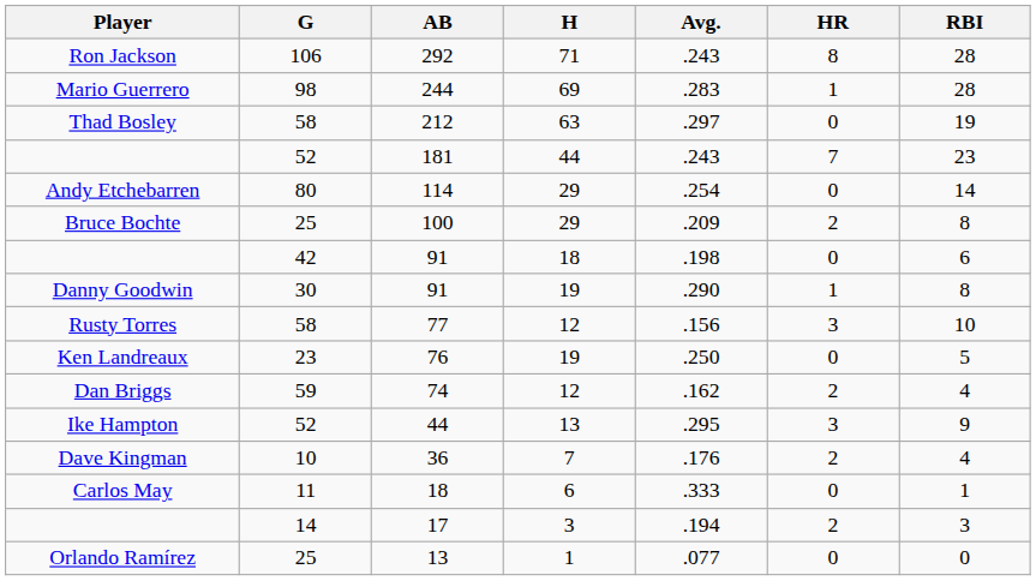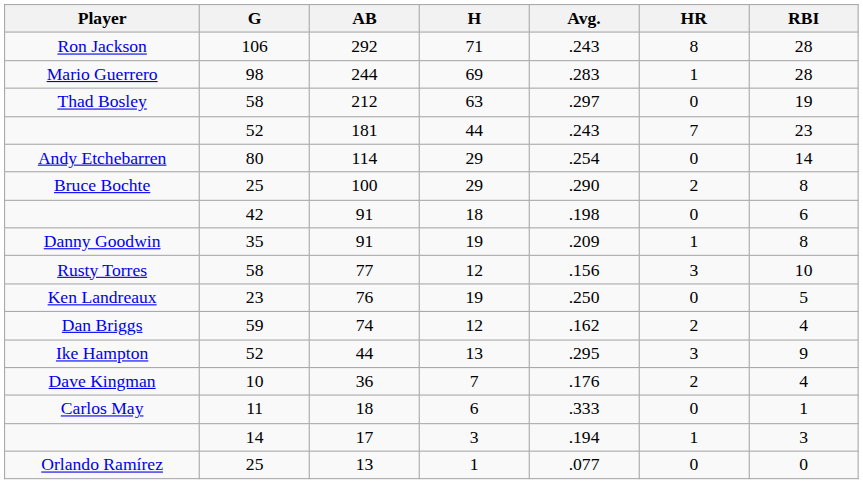100 | Avg.: .209 -> .290
Danny Goodwin / 91 | G: 30 -> 35
Danny Goodwin / 91 | Avg.: .290 -> .209
17 | HR: 2 -> 1
